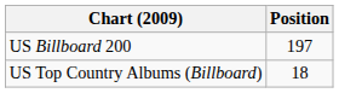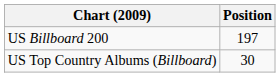US Top Country Albums (Billboard) | Position: 18 -> 30
